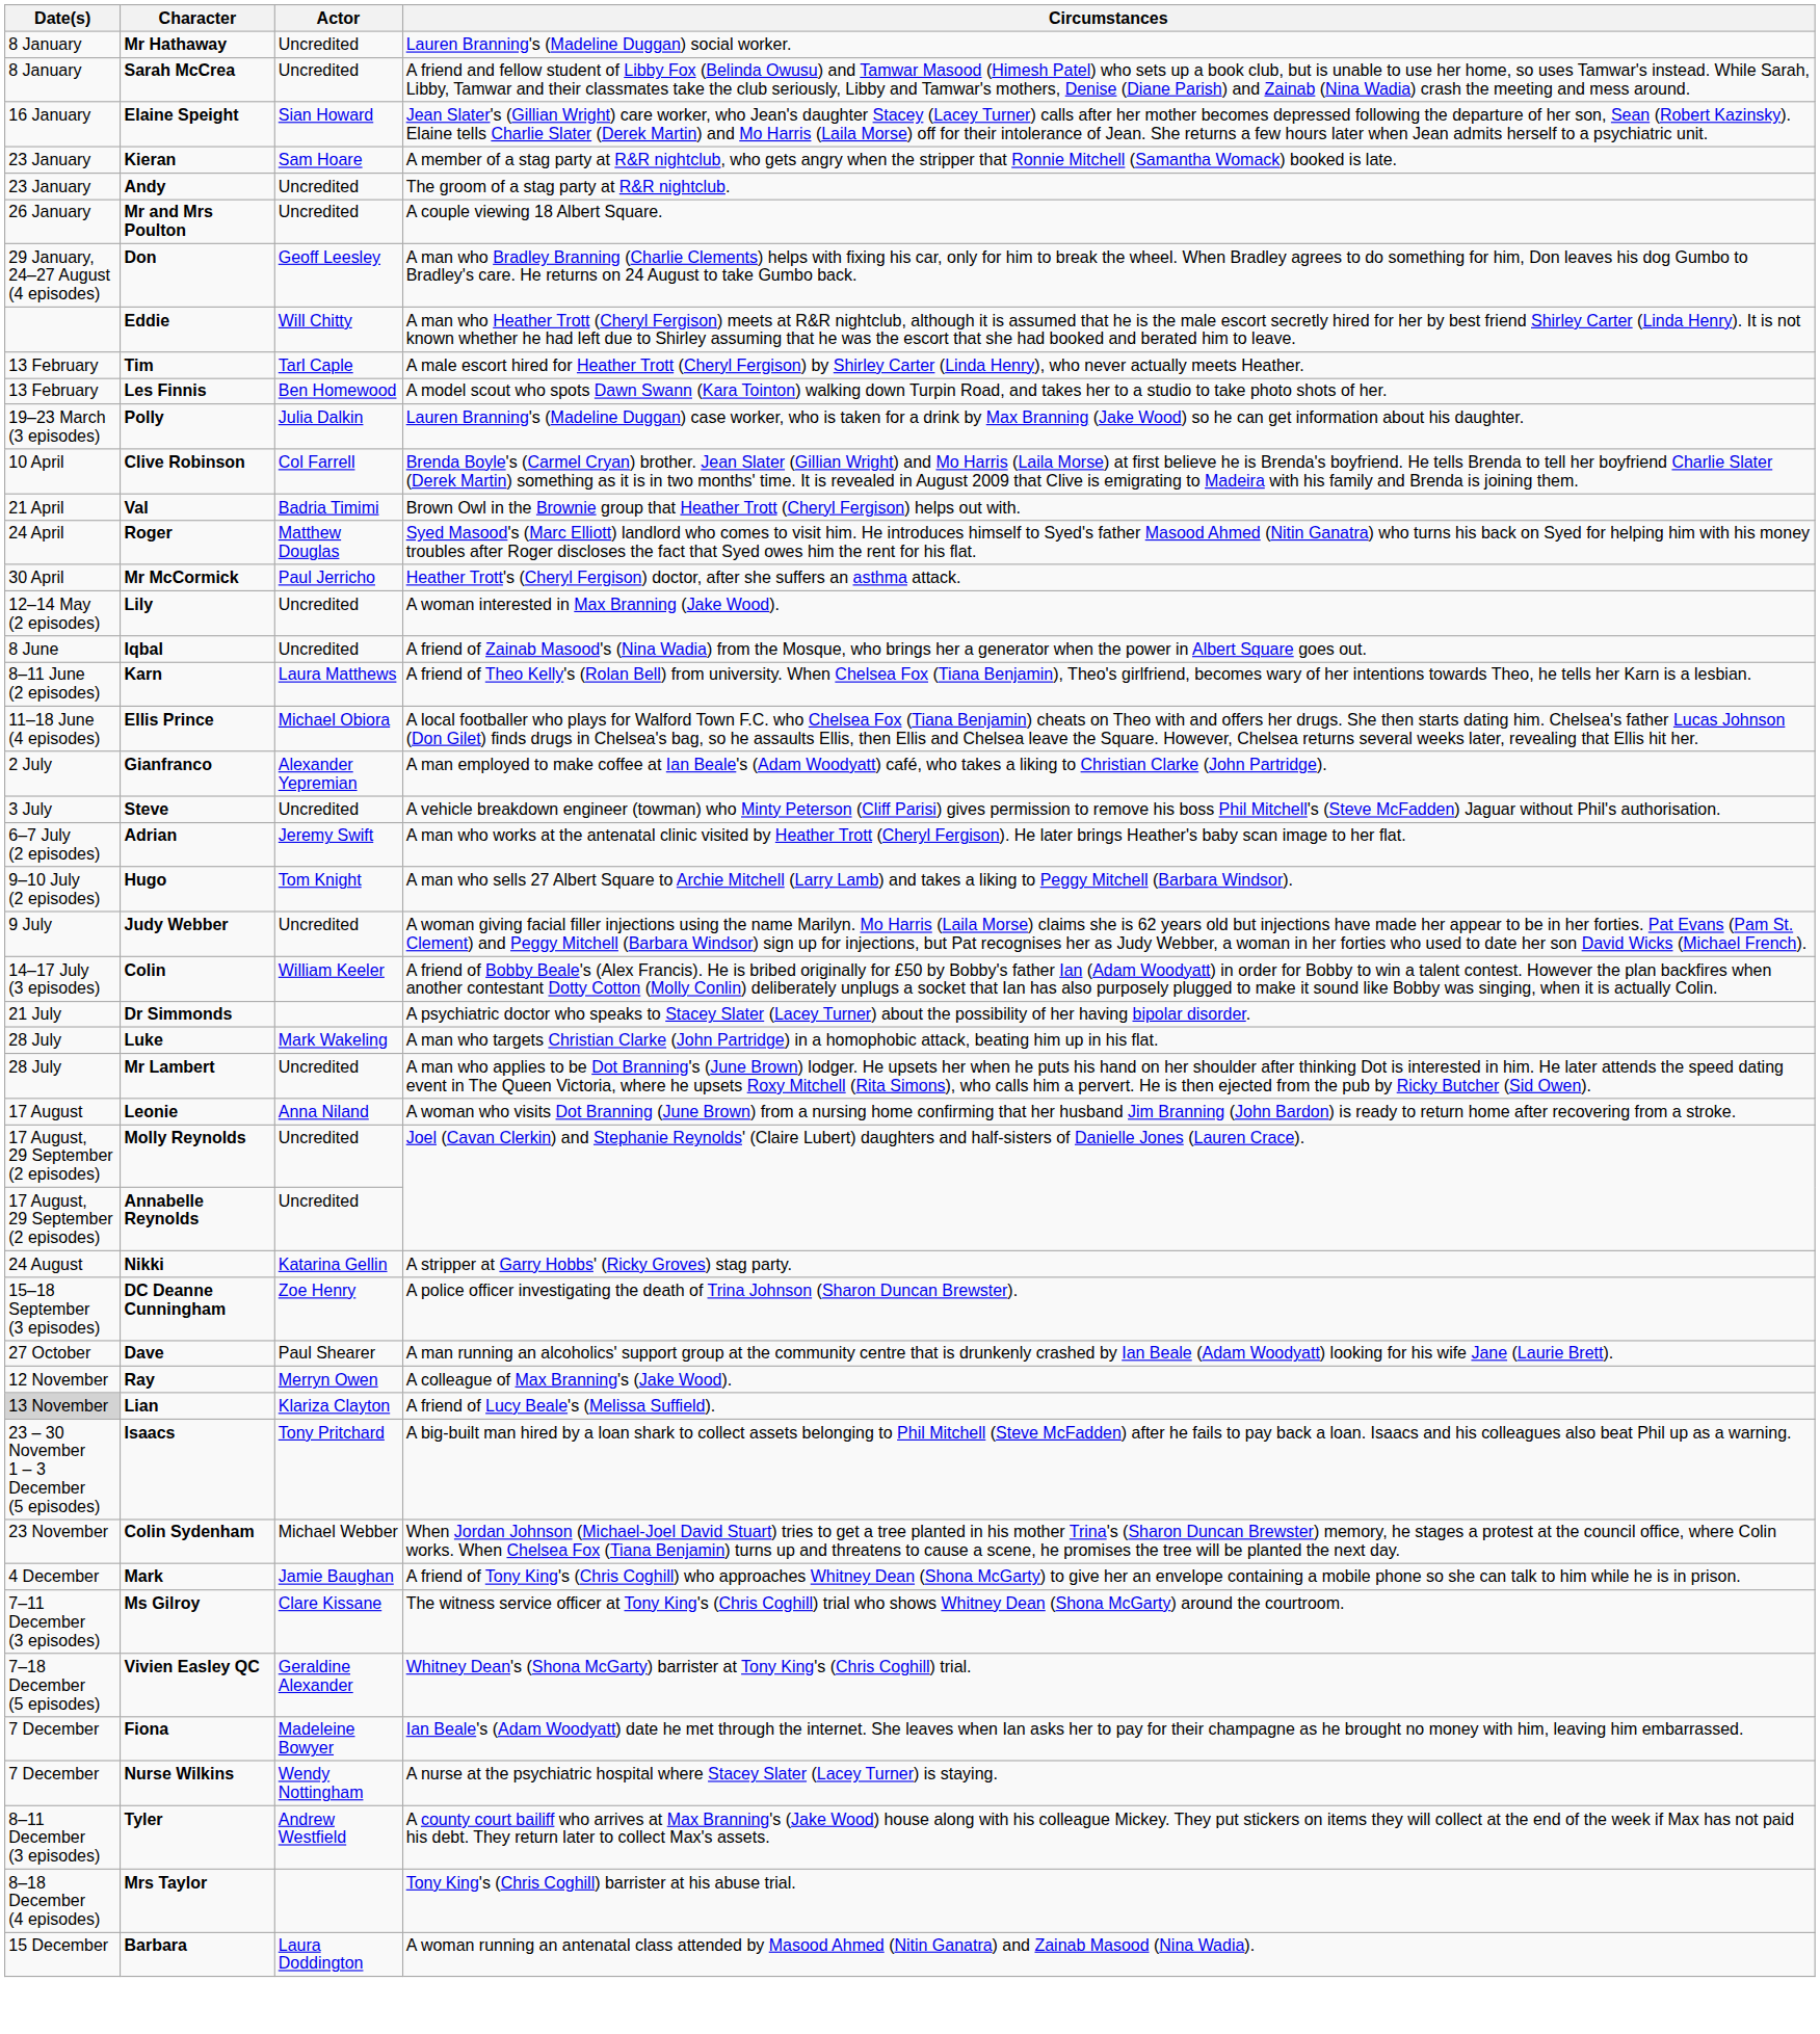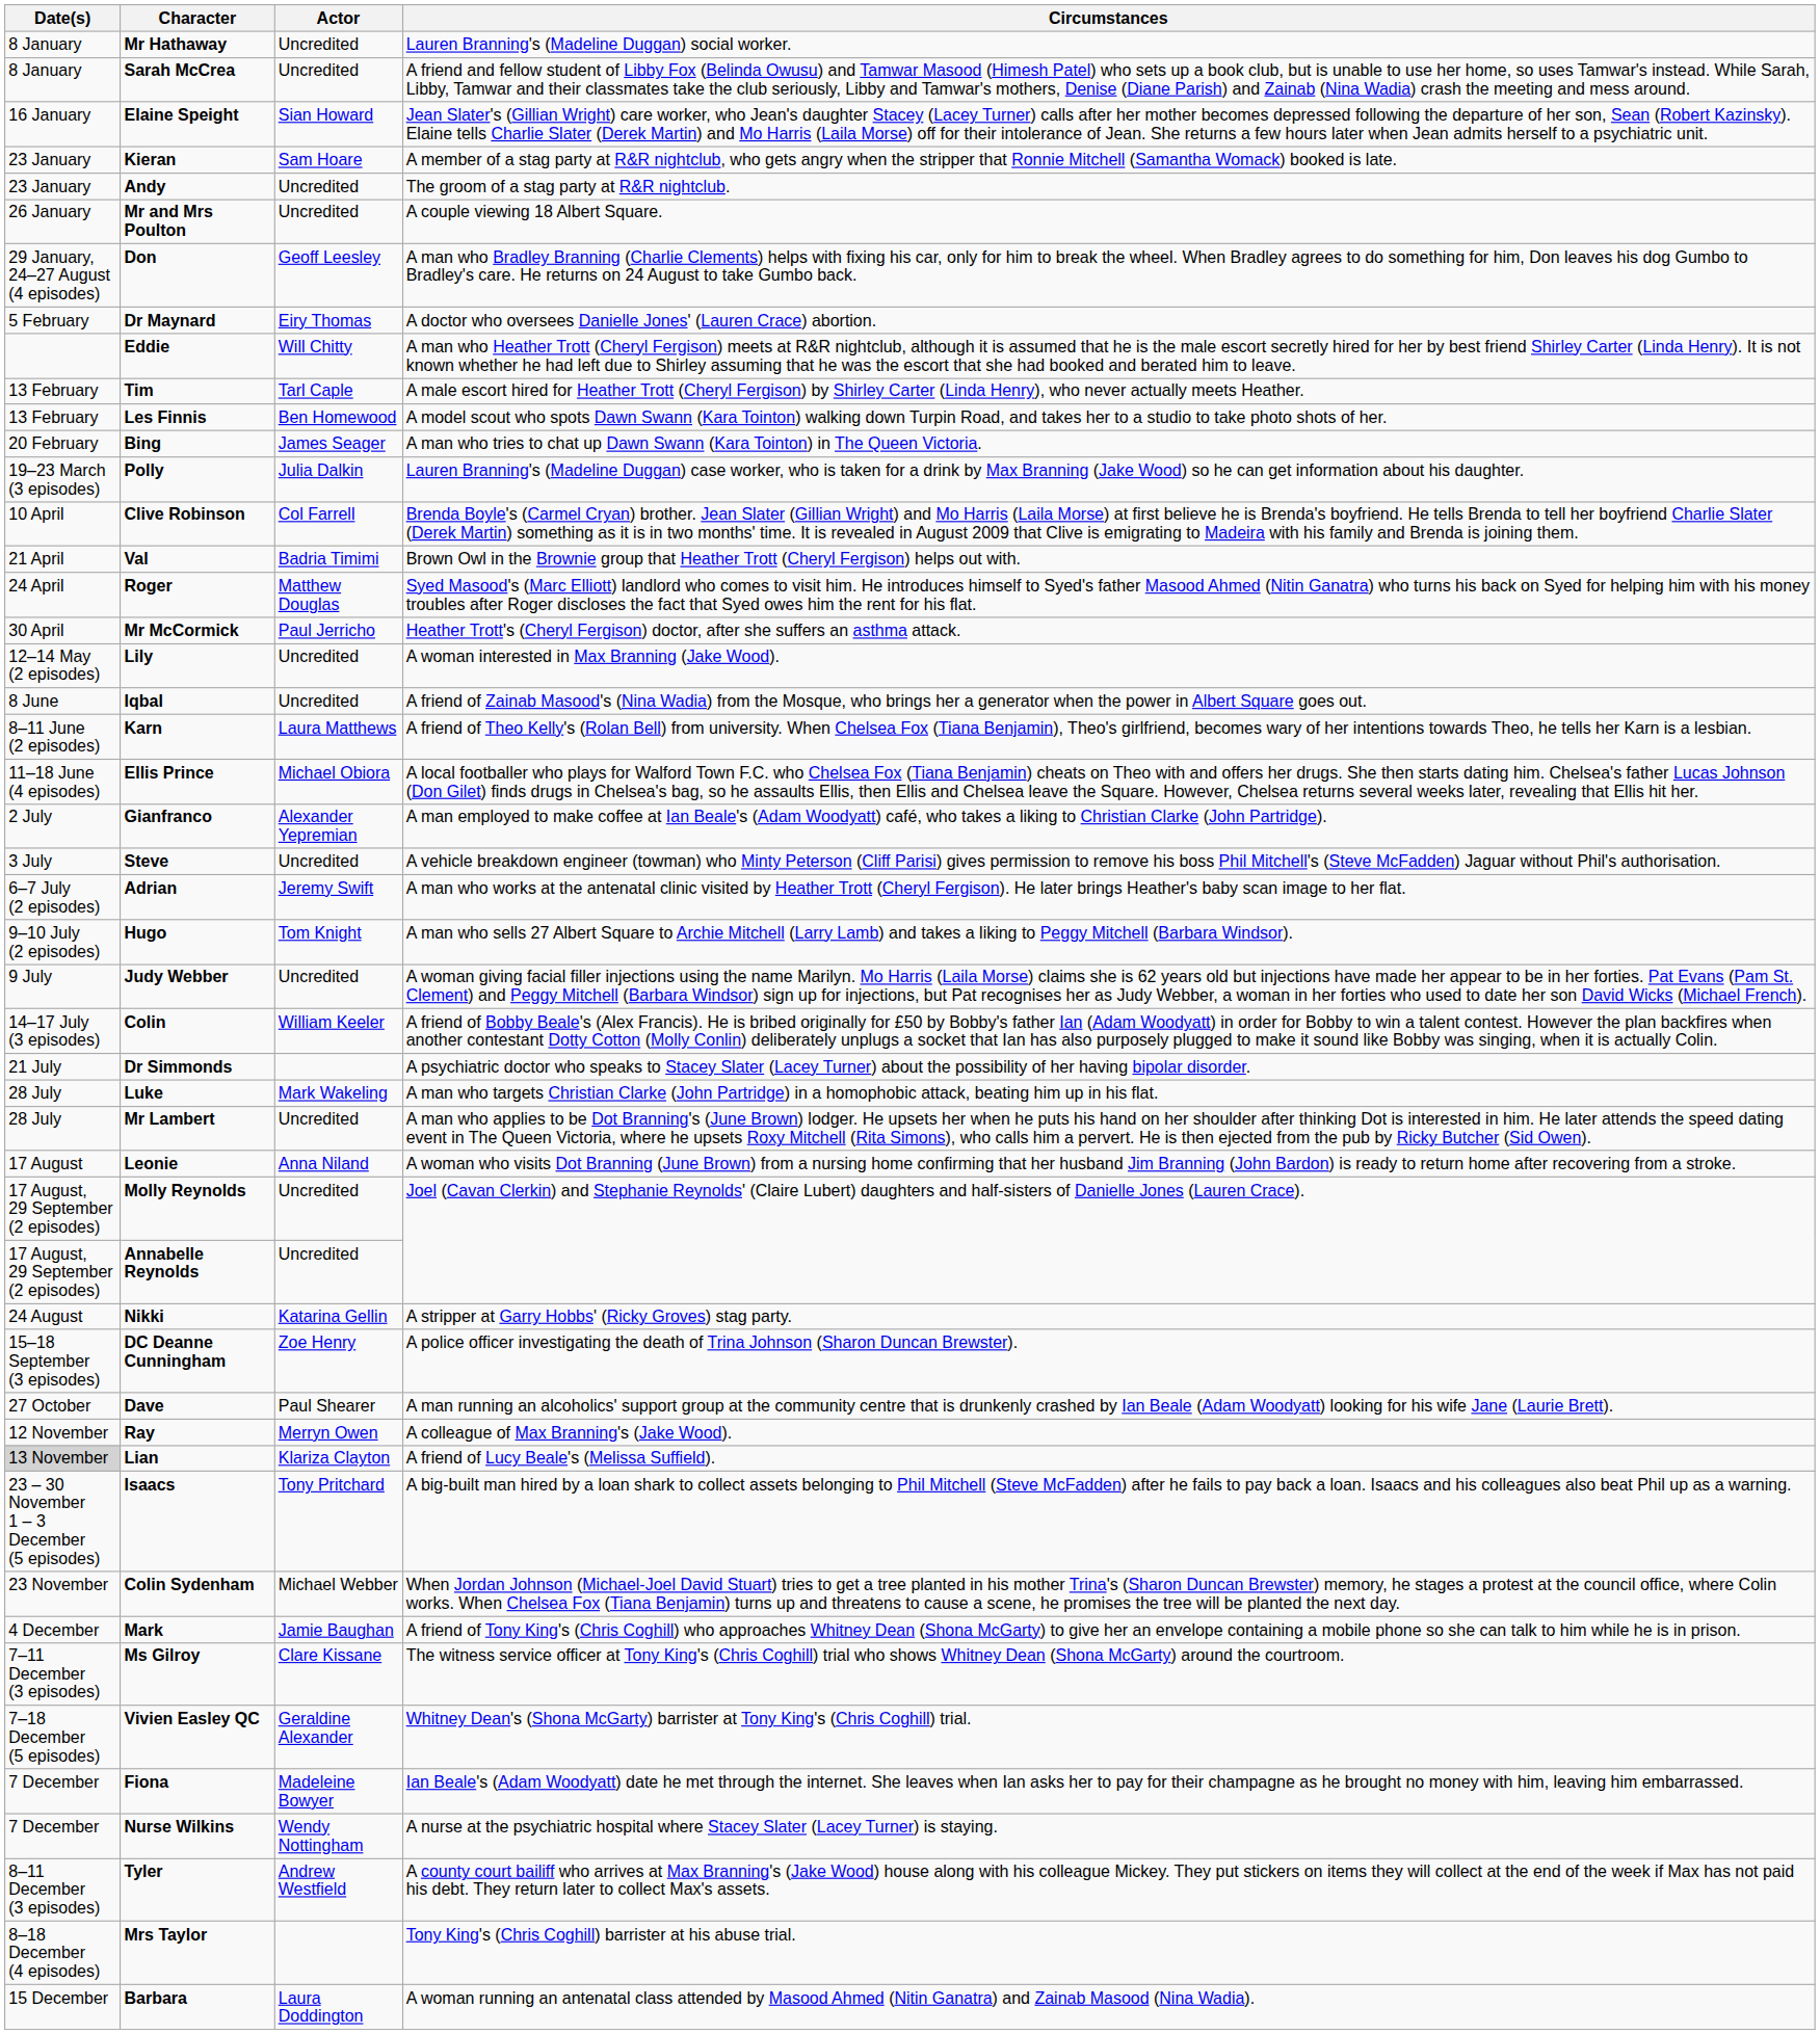+ row: 5 February | Dr Maynard | Eiry Thomas | A doctor who oversees Danielle Jones' (Lauren Crace) abortion.
+ row: 20 February | Bing | James Seager | A man who tries to chat up Dawn Swann (Kara Tointon) in The Queen Victoria.
